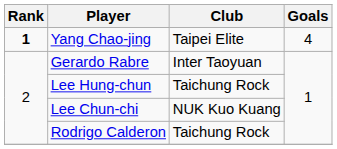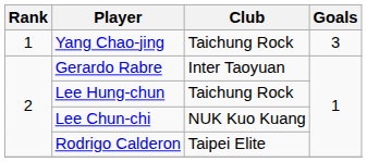Yang Chao-jing | Rank: bold -> normal
Yang Chao-jing | Club: Taipei Elite -> Taichung Rock
Yang Chao-jing | Goals: 4 -> 3
Rodrigo Calderon | Club: Taichung Rock -> Taipei Elite
